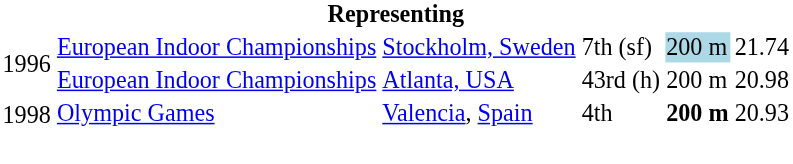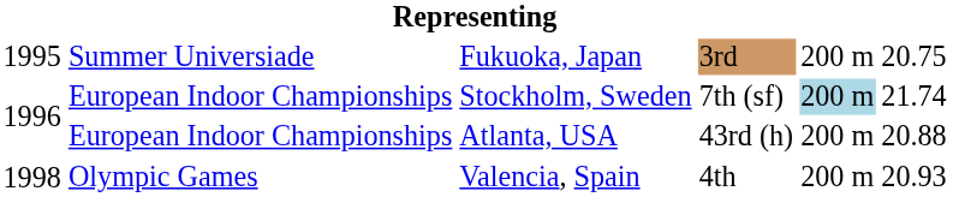+ row: 1995 | Summer Universiade | Fukuoka, Japan | 3rd | 200 m | 20.75
Atlanta, USA | column 6: 20.98 -> 20.88
Valencia, Spain | column 5: bold -> normal
